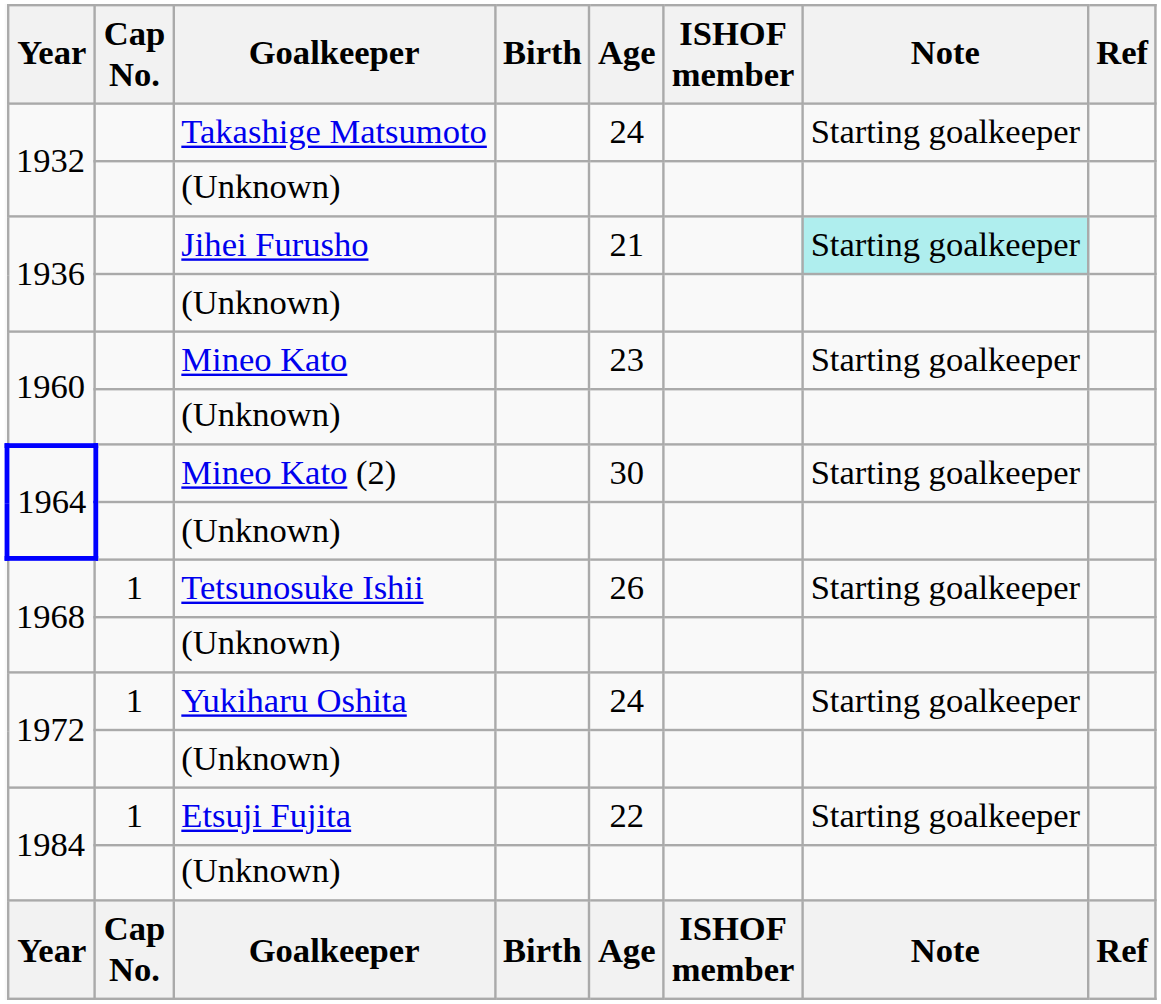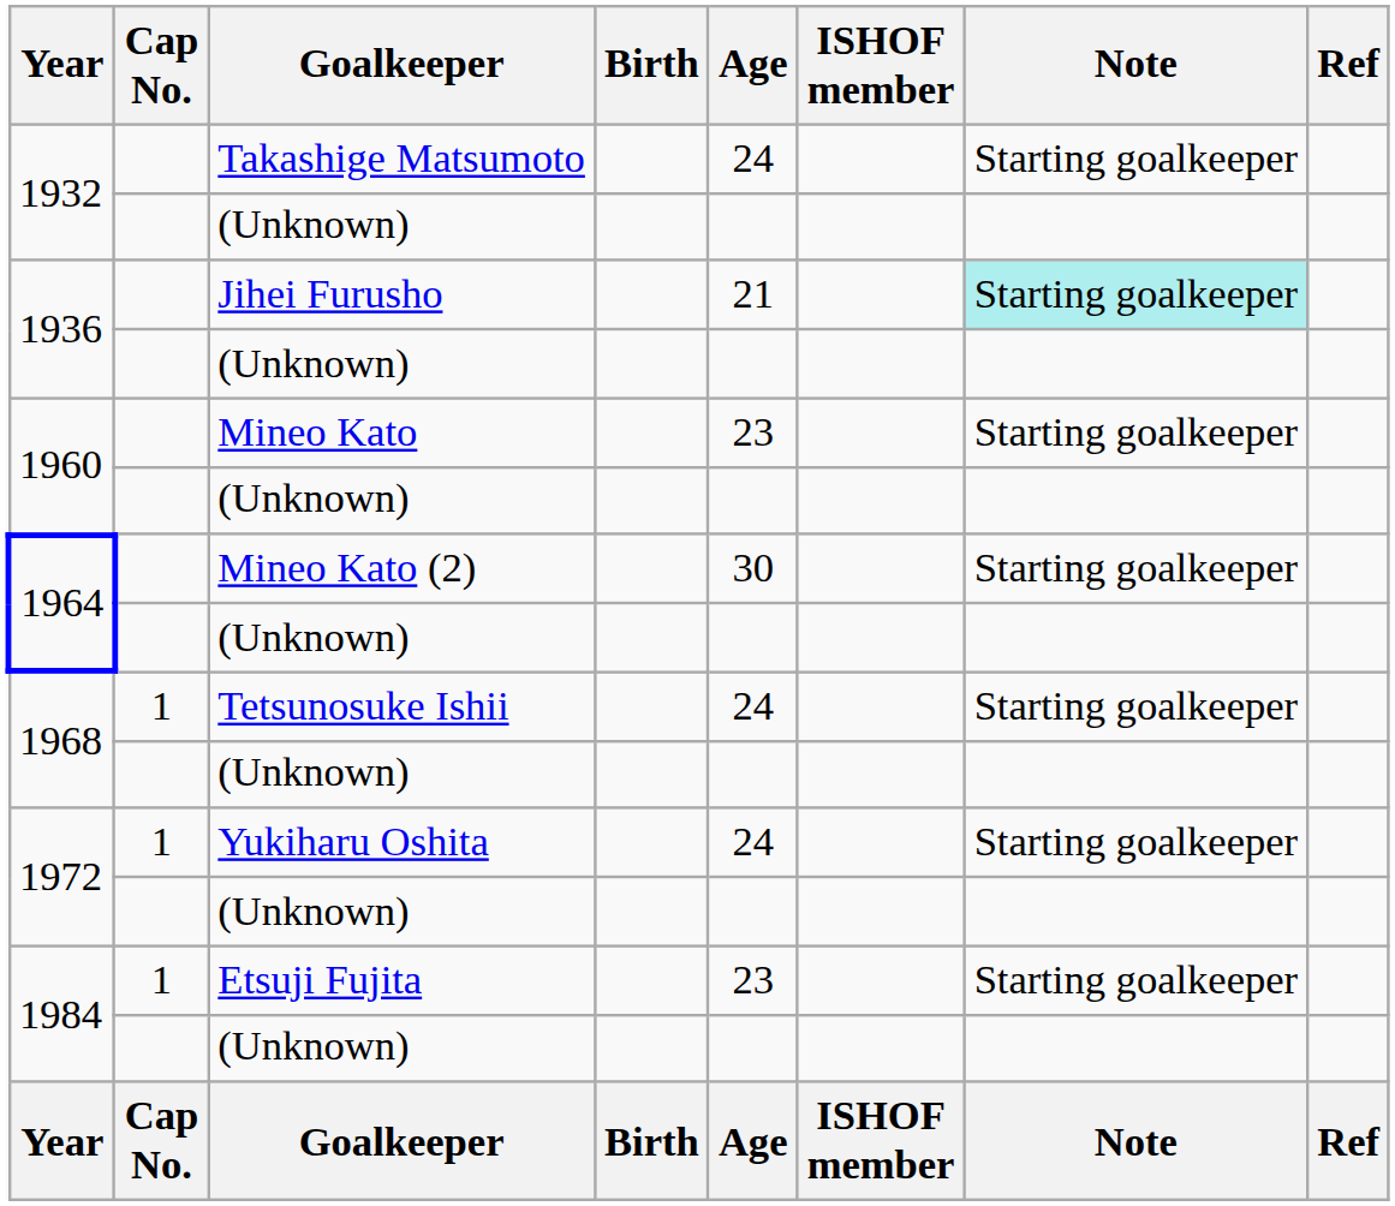Tetsunosuke Ishii | Age: 26 -> 24
Etsuji Fujita | Age: 22 -> 23
